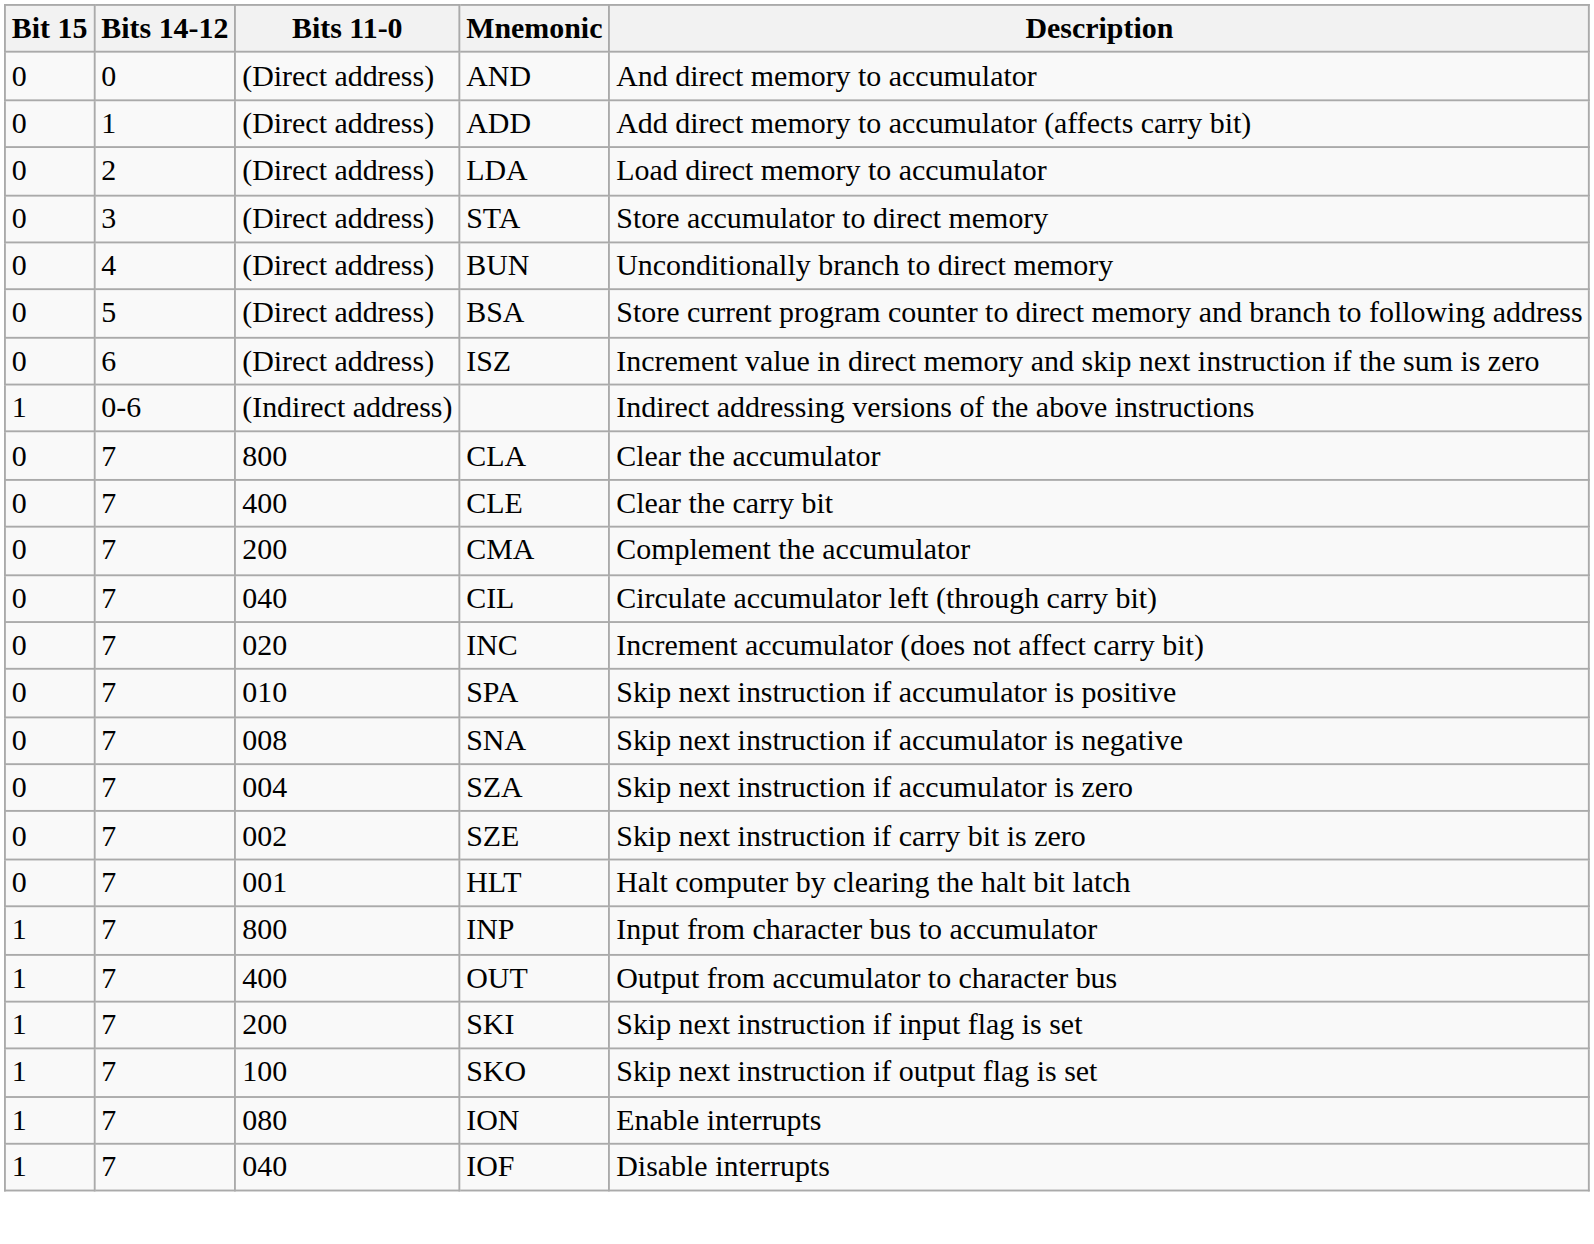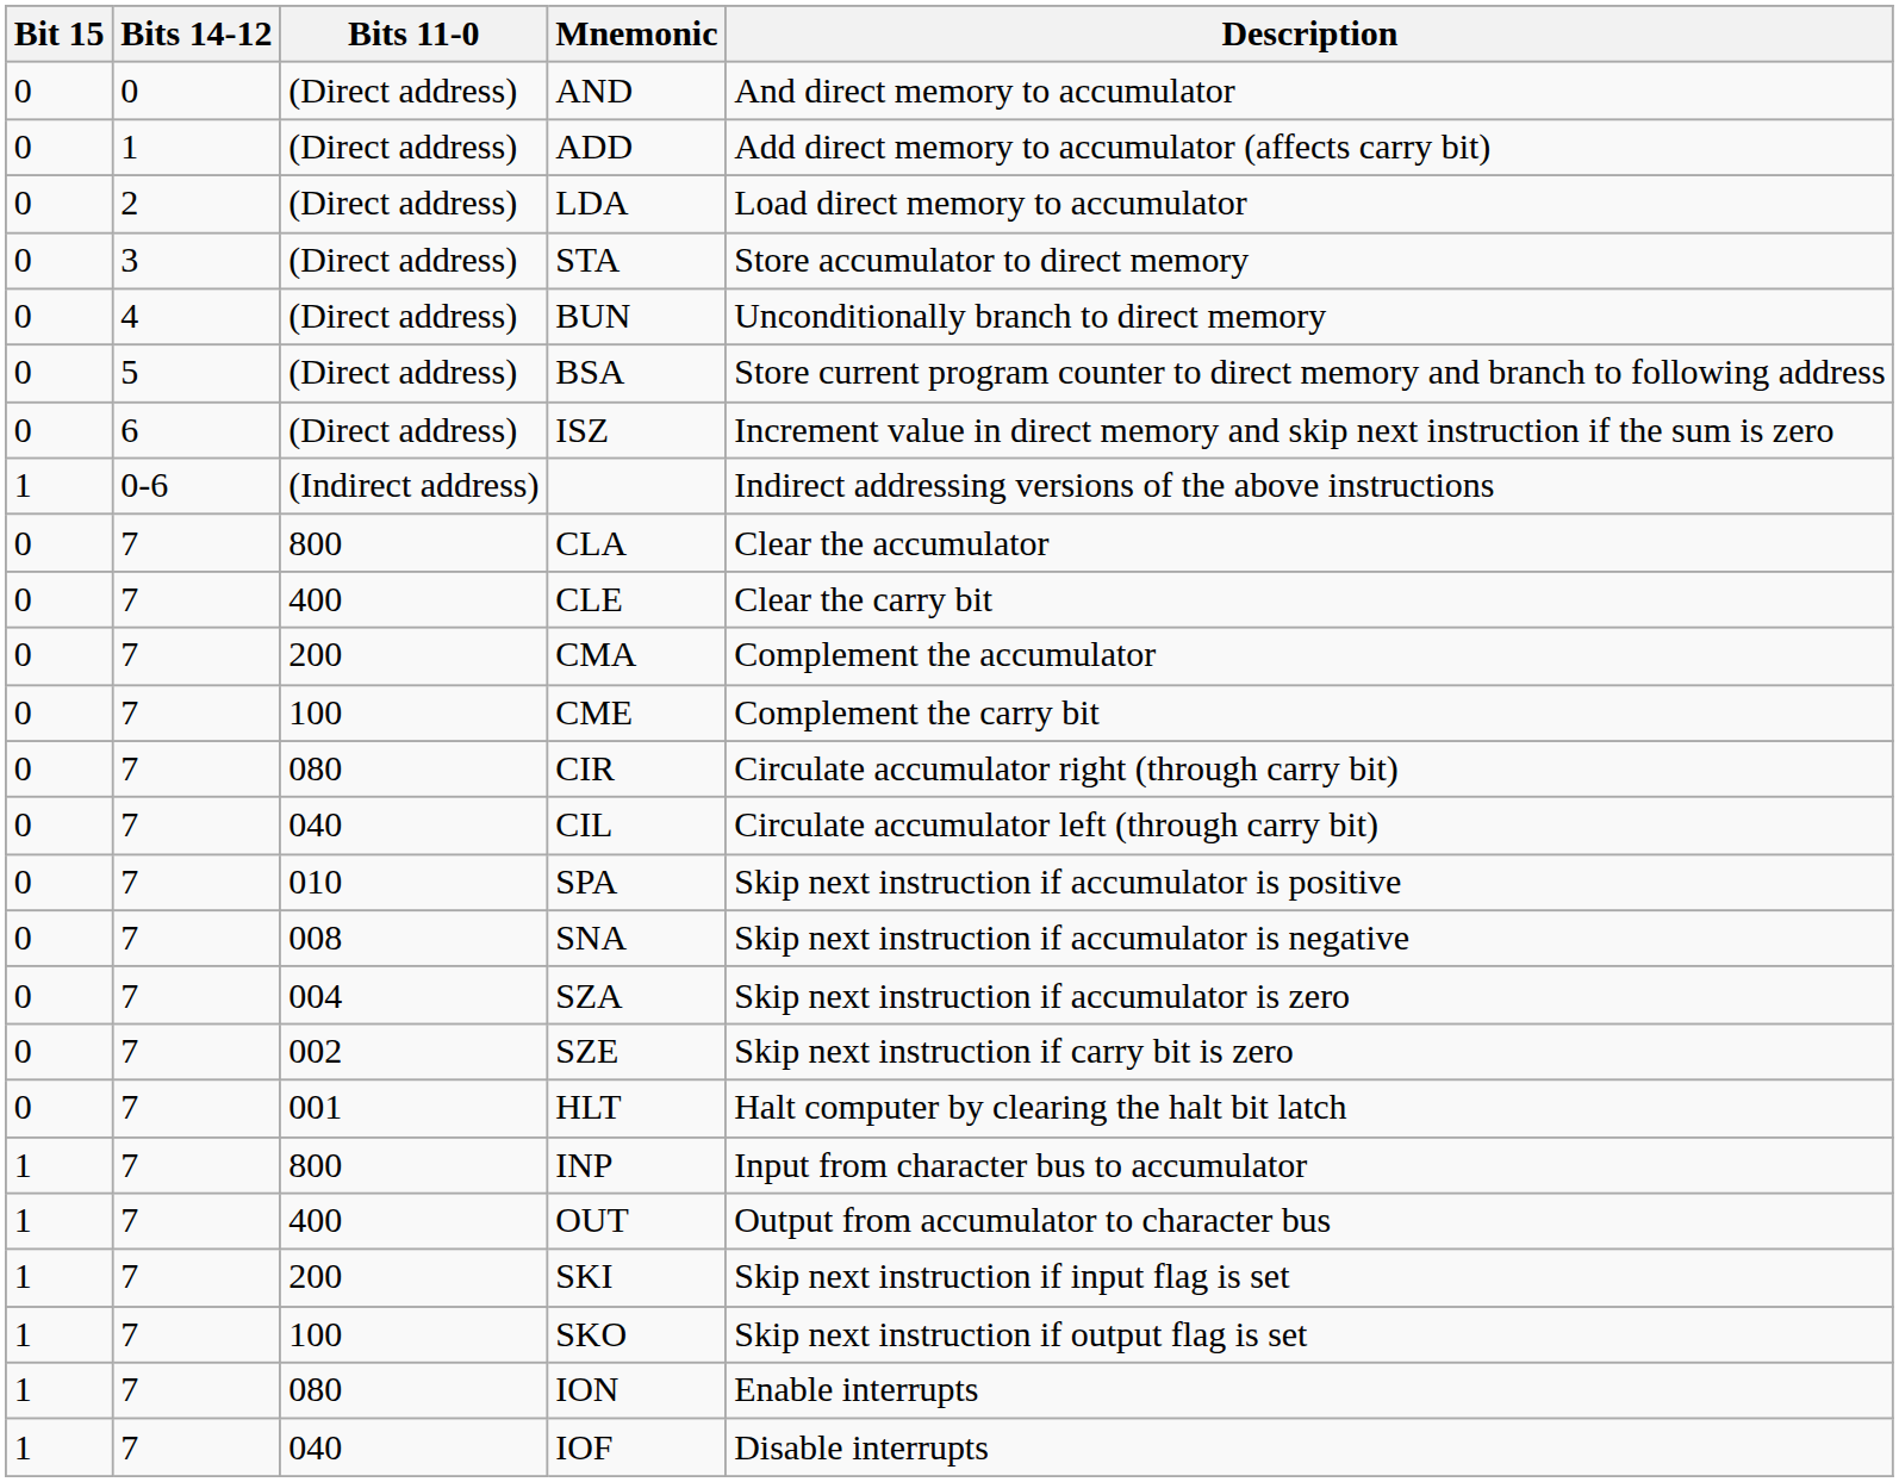+ row: 0 | 7 | 100 | CME | Complement the carry bit
+ row: 0 | 7 | 080 | CIR | Circulate accumulator right (through carry bit)
- row: 0 | 7 | 020 | INC | Increment accumulator (does not affect carry bit)
